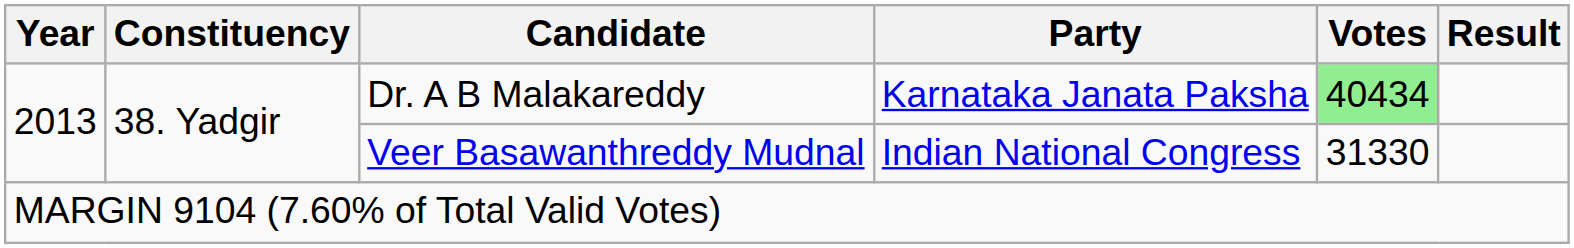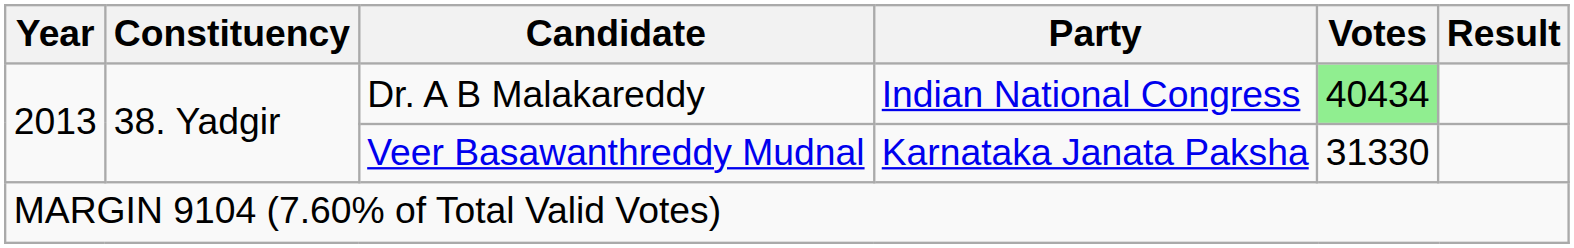Dr. A B Malakareddy | Party: Karnataka Janata Paksha -> Indian National Congress
Veer Basawanthreddy Mudnal | Party: Indian National Congress -> Karnataka Janata Paksha
